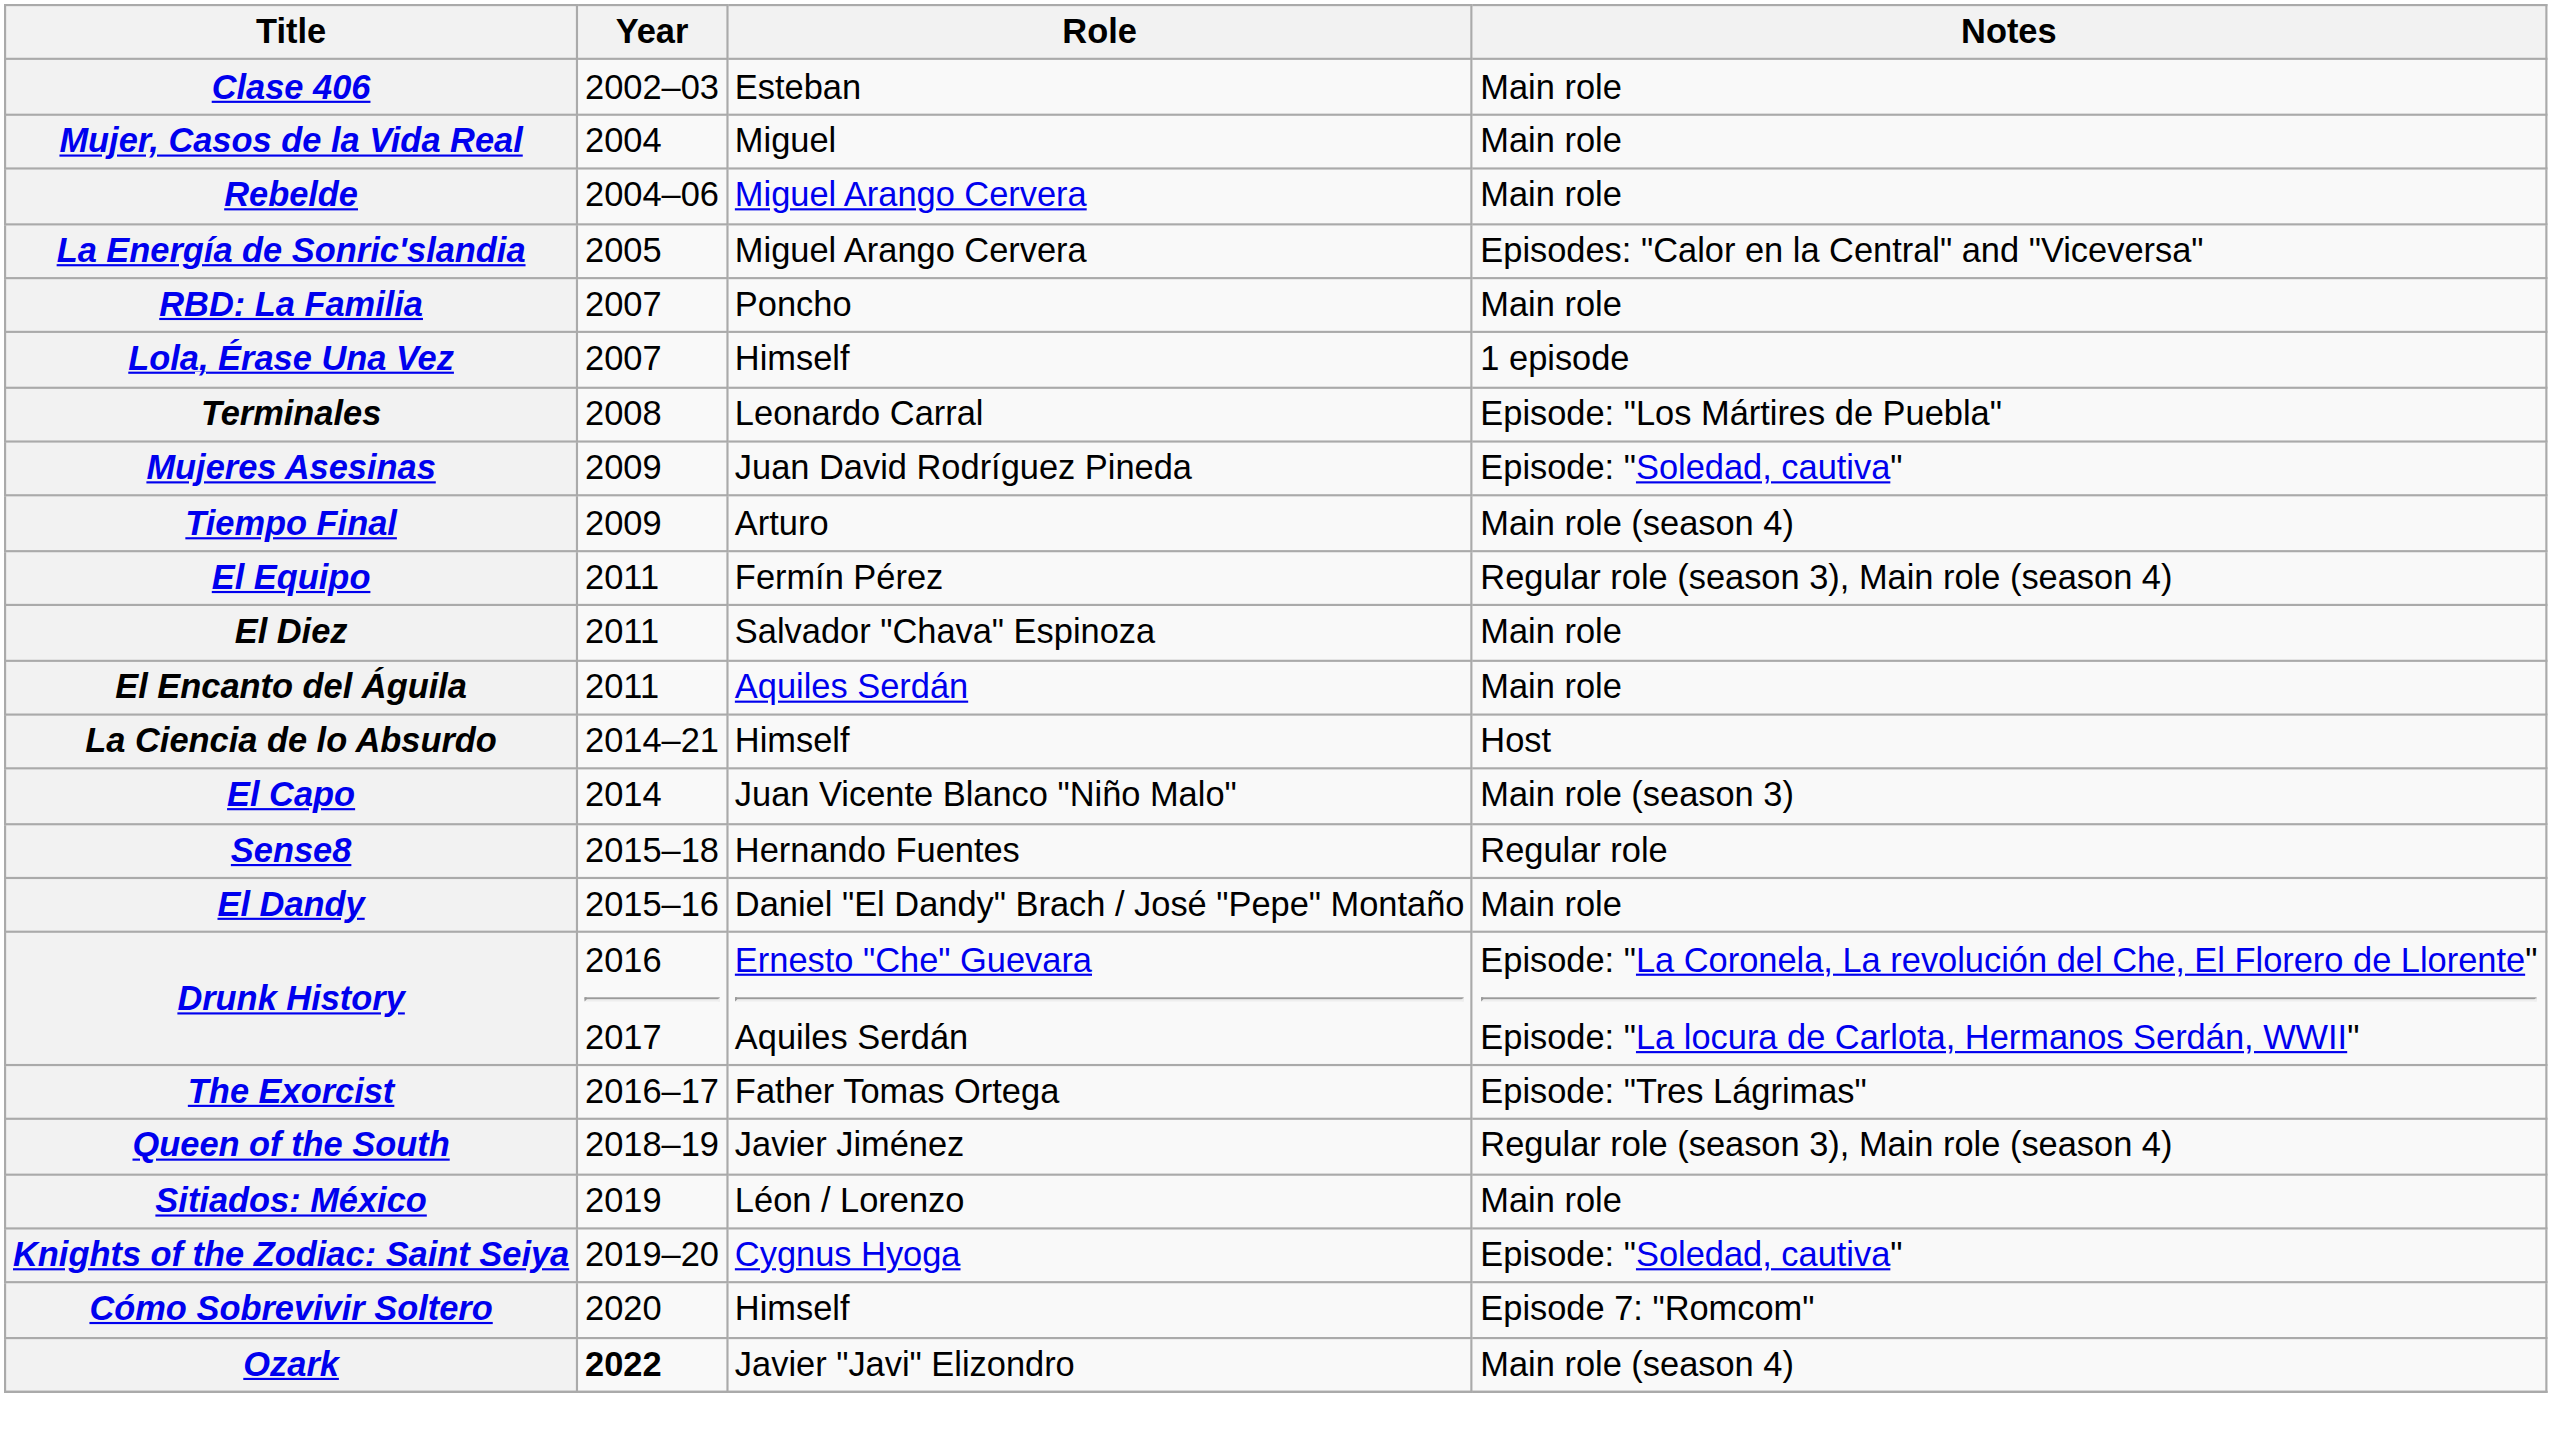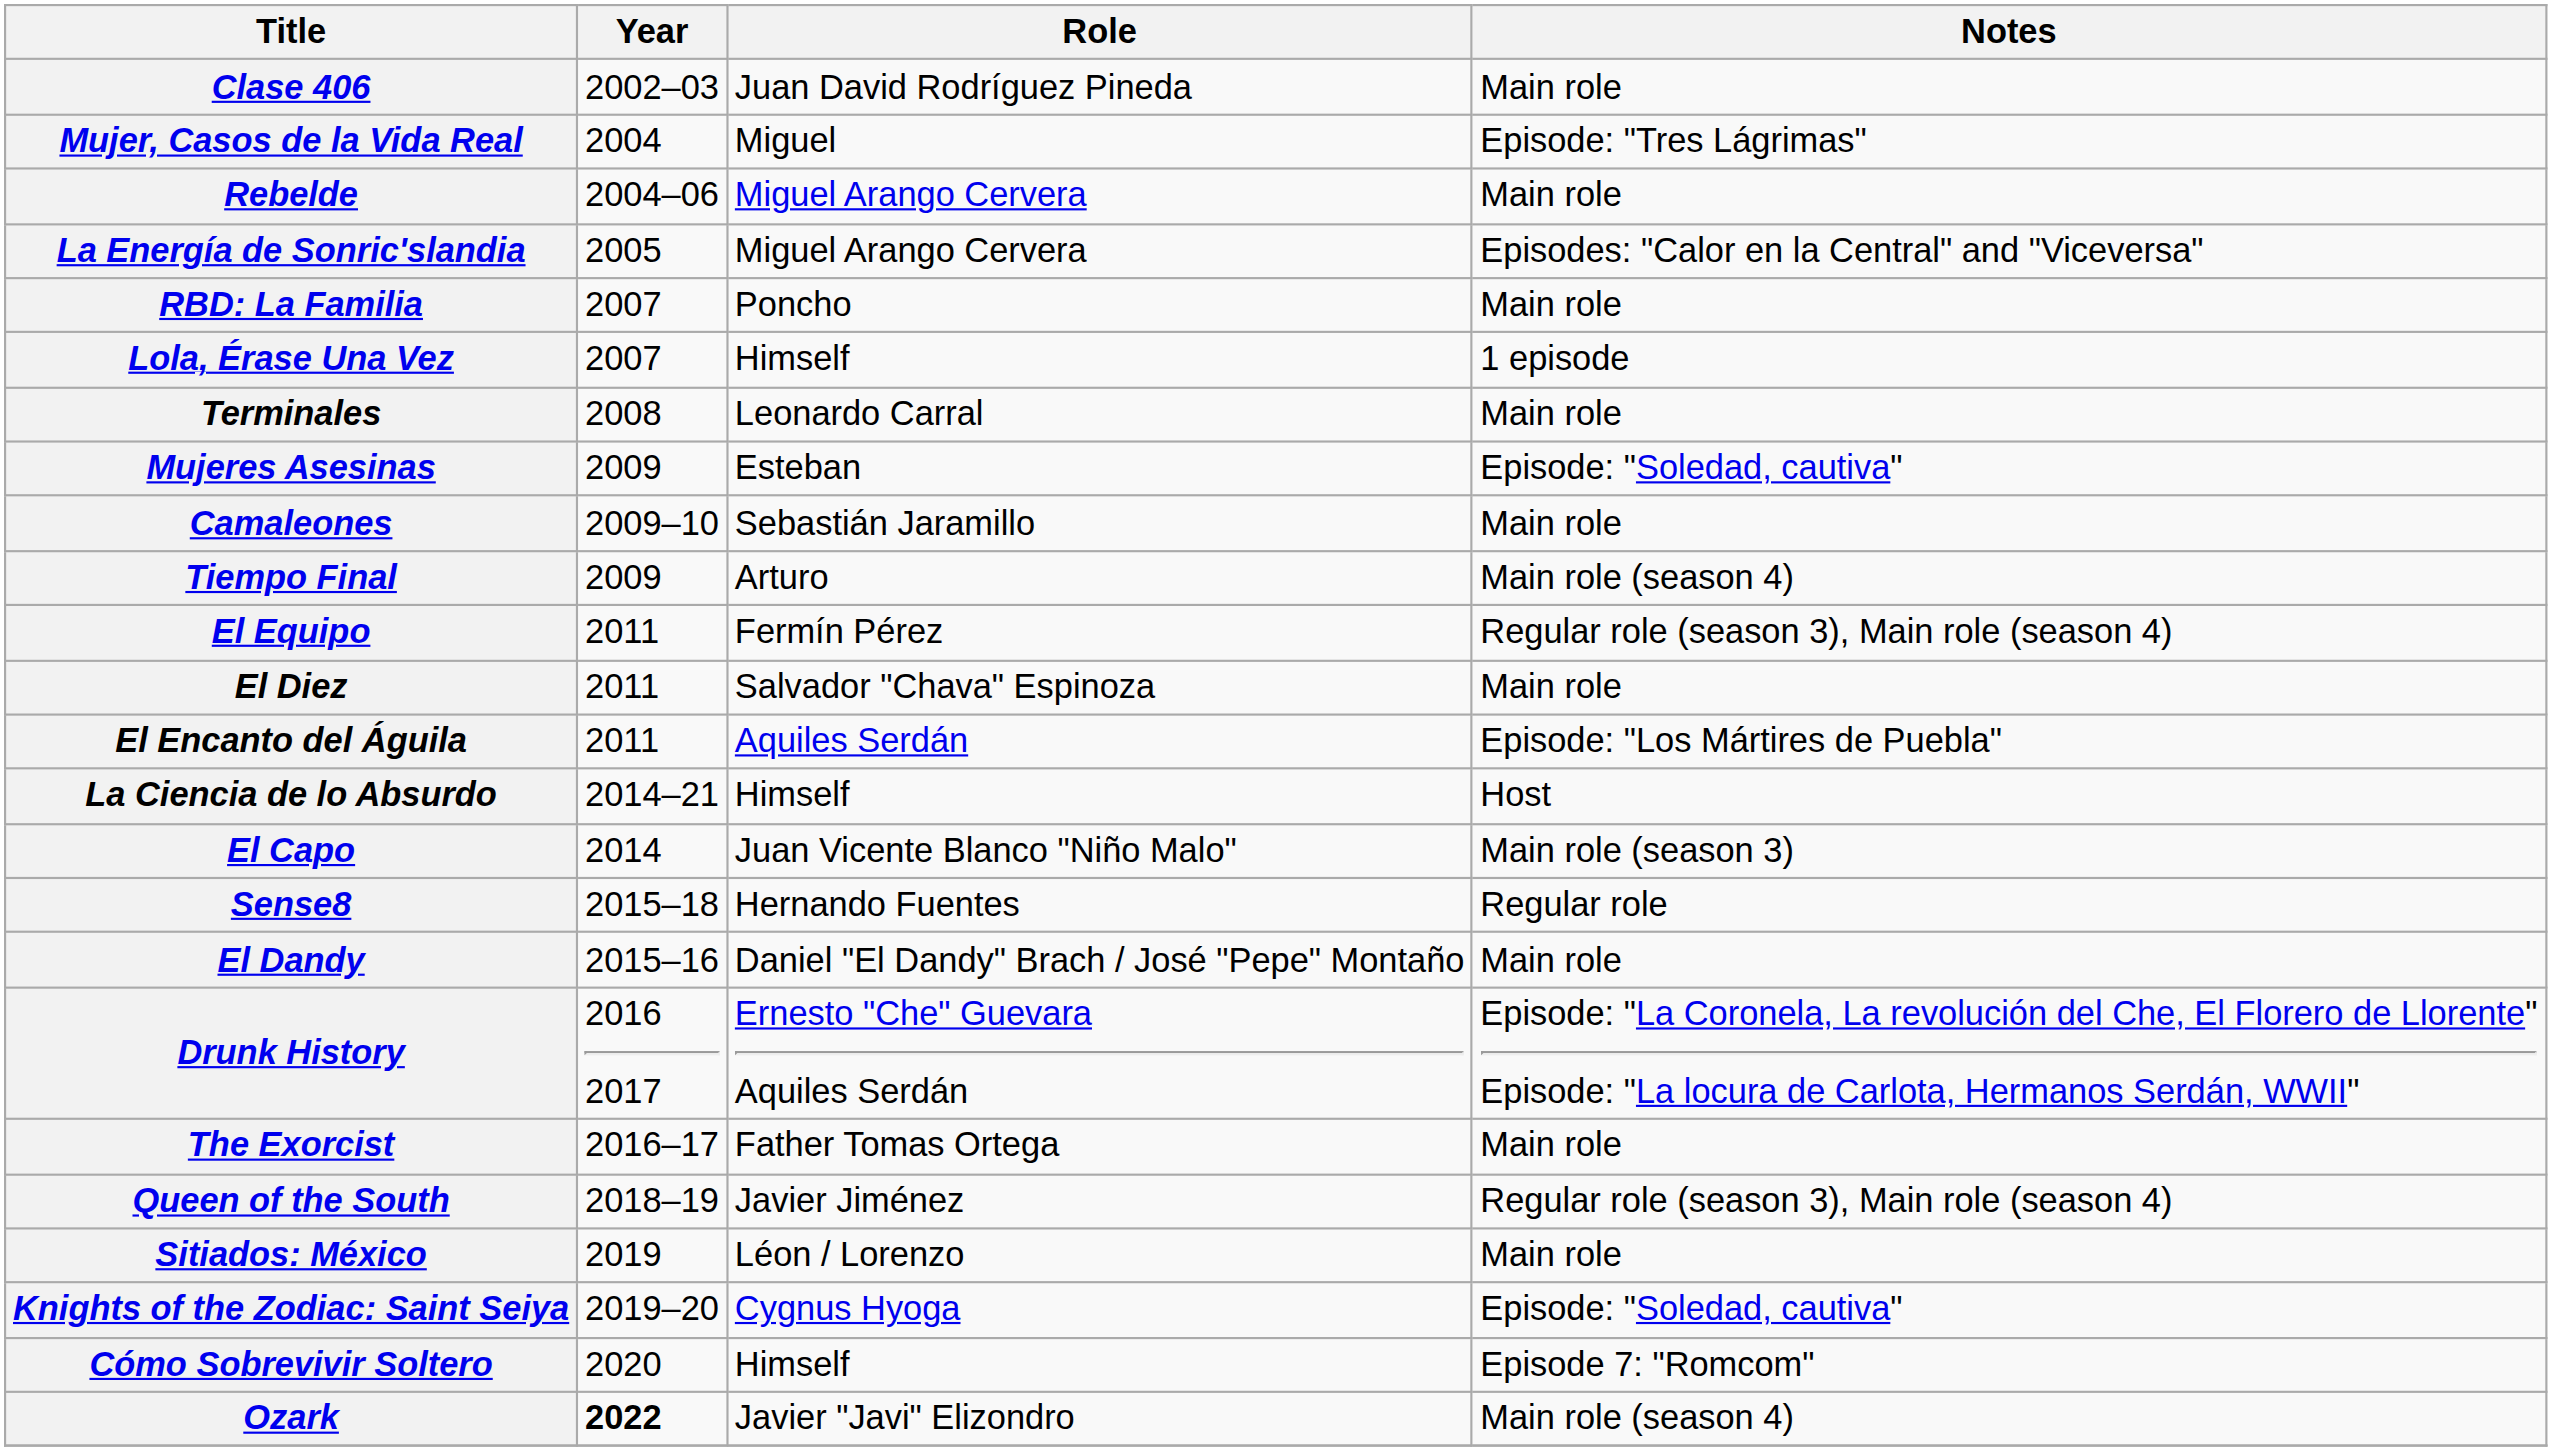Clase 406 | Role: Esteban -> Juan David Rodríguez Pineda
Mujer, Casos de la Vida Real | Notes: Main role -> Episode: "Tres Lágrimas"
Terminales | Notes: Episode: "Los Mártires de Puebla" -> Main role
Mujeres Asesinas | Role: Juan David Rodríguez Pineda -> Esteban
+ row: Camaleones | 2009–10 | Sebastián Jaramillo | Main role
El Encanto del Águila | Notes: Main role -> Episode: "Los Mártires de Puebla"
The Exorcist | Notes: Episode: "Tres Lágrimas" -> Main role
